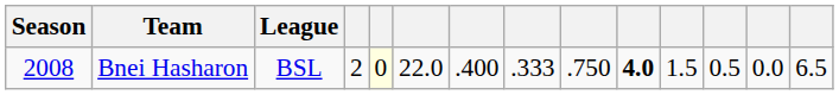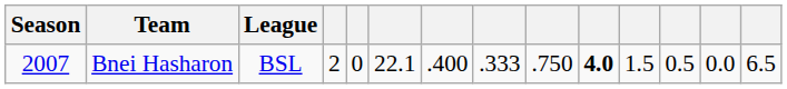Bnei Hasharon | Season: 2008 -> 2007
Bnei Hasharon | column 5: lightyellow background -> no background
Bnei Hasharon | column 6: 22.0 -> 22.1
